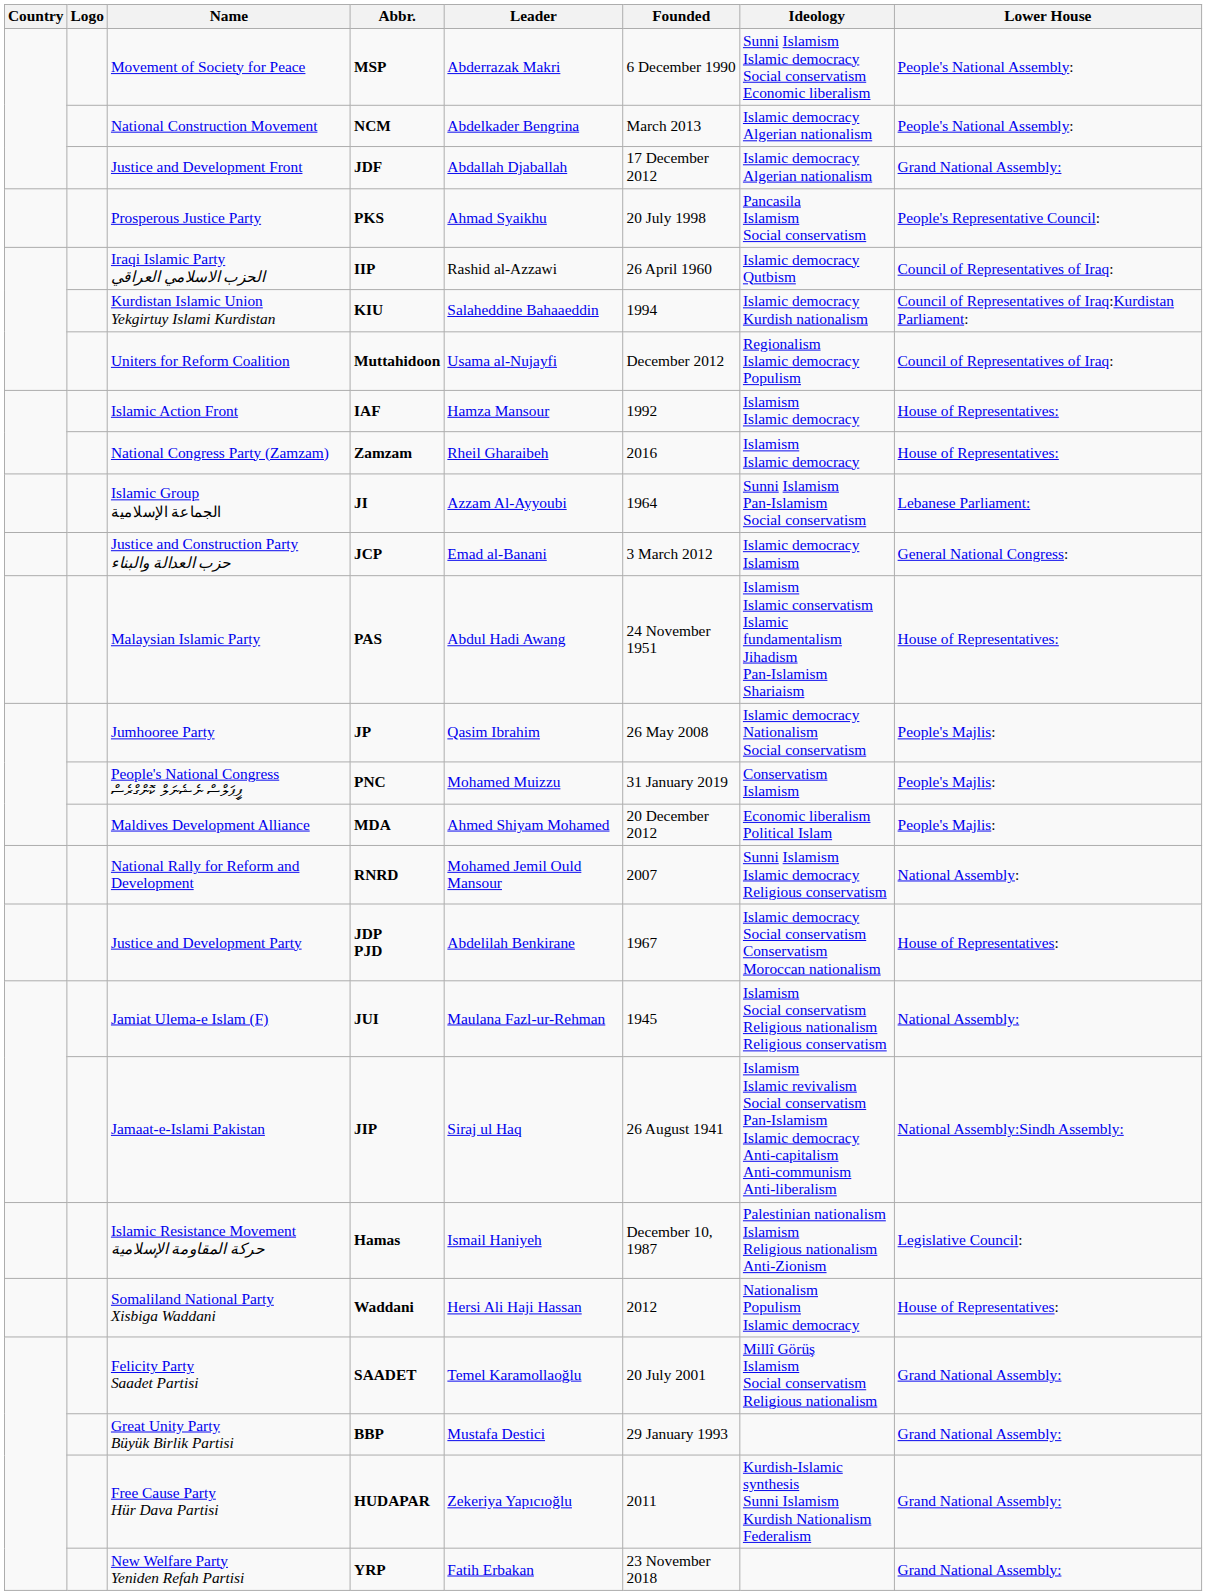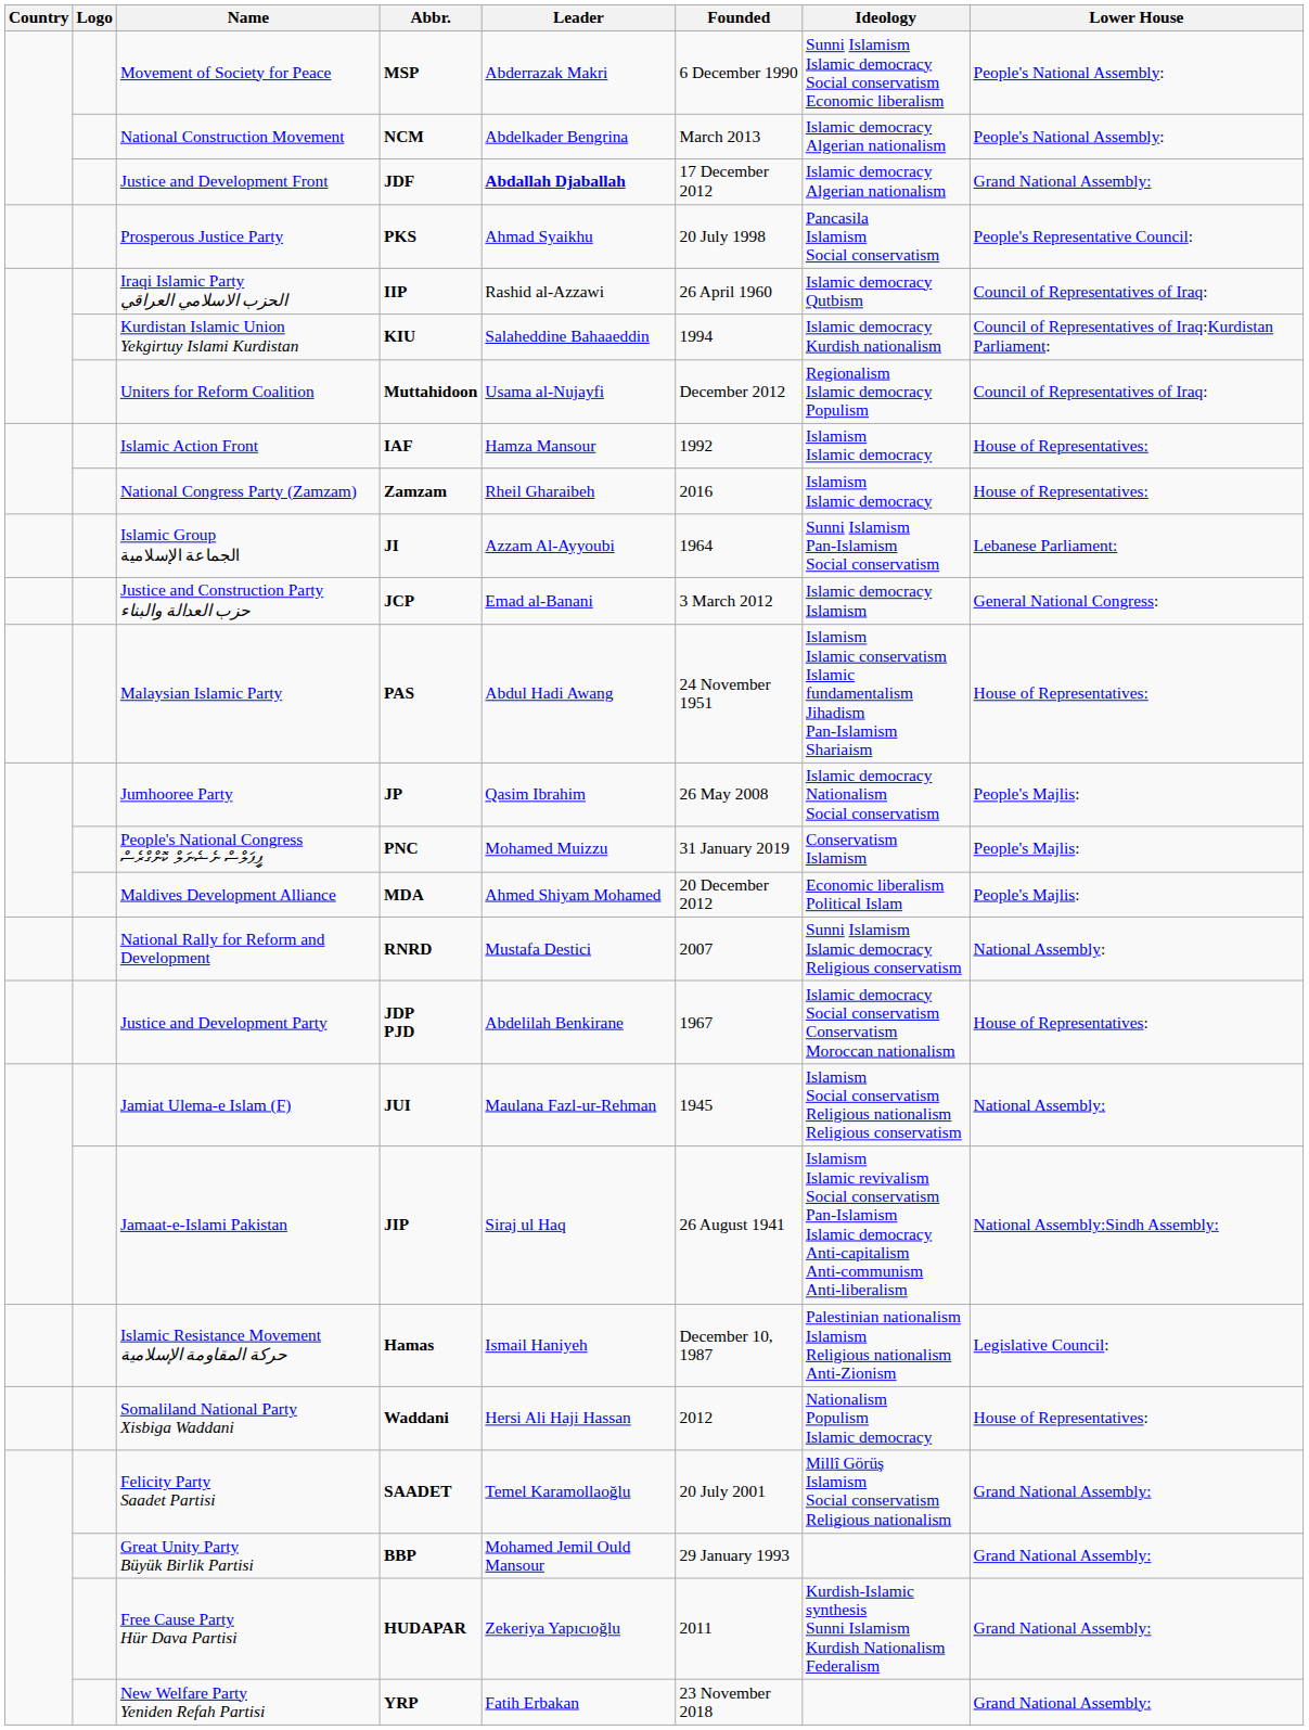Justice and Development Front | Leader: normal -> bold
National Rally for Reform and Development | Leader: Mohamed Jemil Ould Mansour -> Mustafa Destici
Great Unity Party Büyük Birlik Partisi | Leader: Mustafa Destici -> Mohamed Jemil Ould Mansour
